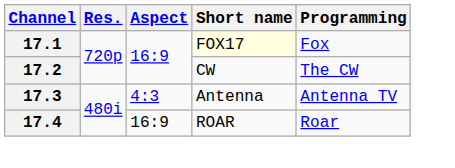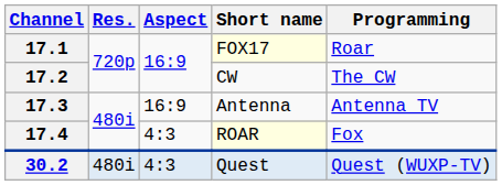17.1 | Programming: Fox -> Roar
17.3 | Aspect: 4:3 -> 16:9
17.4 | Aspect: 16:9 -> 4:3
17.4 | Short name: no background -> lightyellow background
17.4 | Programming: Roar -> Fox
+ row: 30.2 | 480i | 4:3 | Quest | Quest (WUXP-TV)
